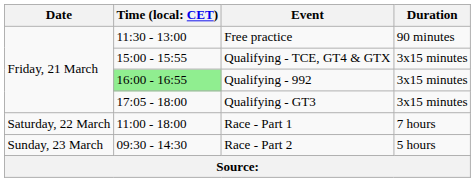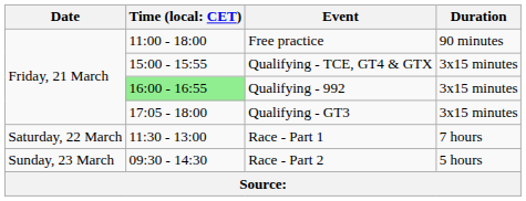Free practice | column 2: 11:30 - 13:00 -> 11:00 - 18:00
Race - Part 1 | column 2: 11:00 - 18:00 -> 11:30 - 13:00
